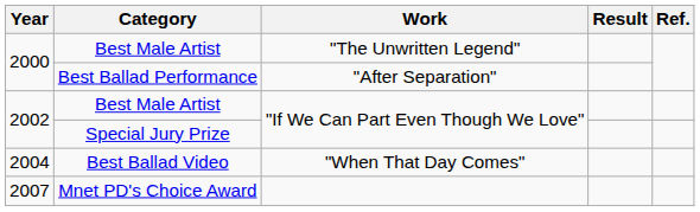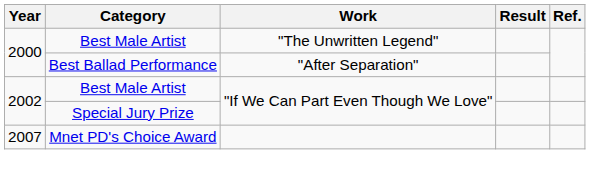- row: 2004 | Best Ballad Video | "When That Day Comes"
